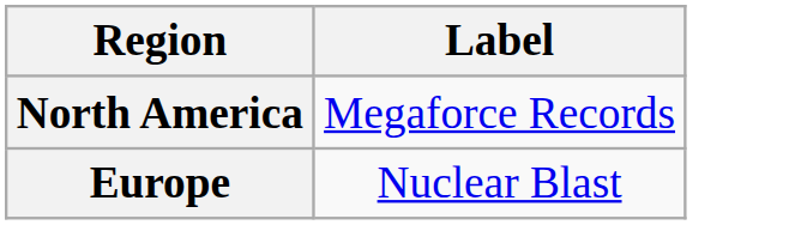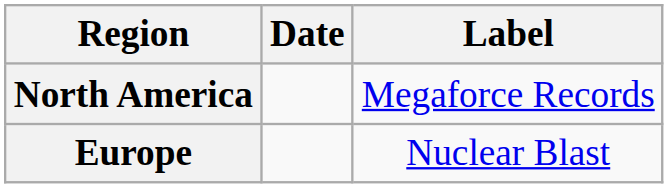+ column: Date
